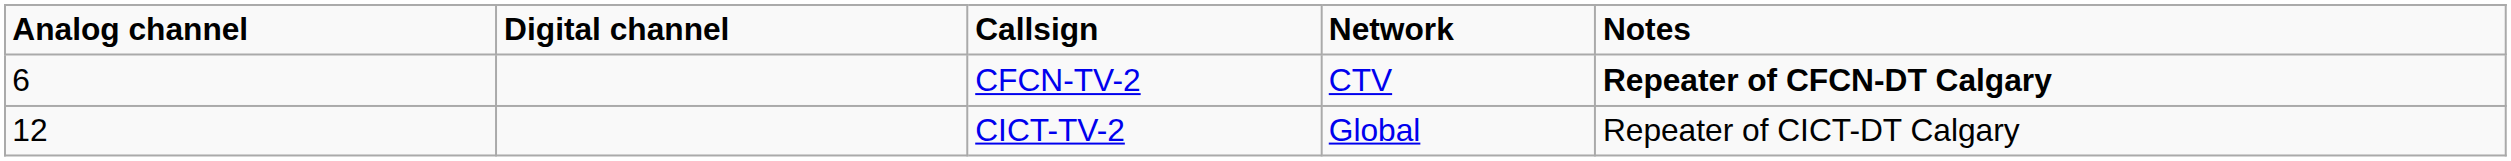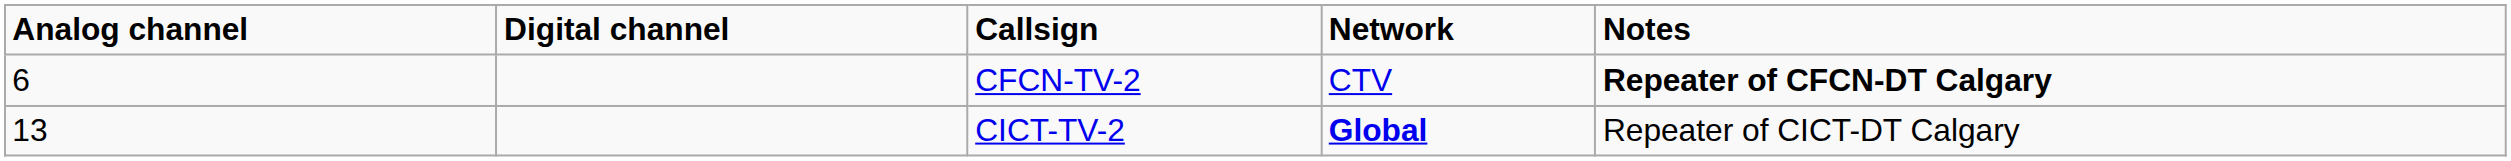CICT-TV-2 | Analog channel: 12 -> 13
CICT-TV-2 | Network: normal -> bold
